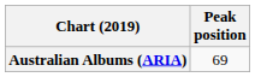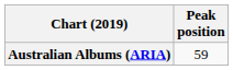Australian Albums (ARIA) | Peak position: 69 -> 59
